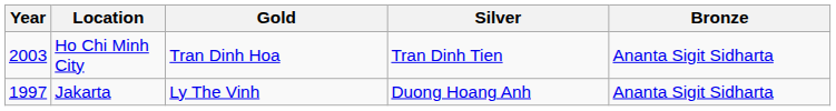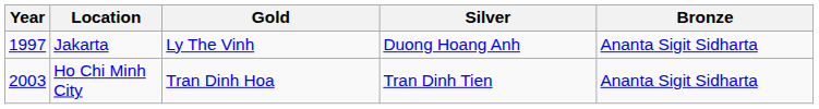rows swapped: Jakarta <-> Ho Chi Minh City
